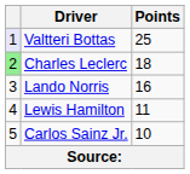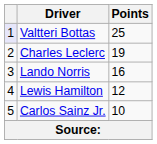Charles Leclerc | column 1: lightgreen background -> no background
Charles Leclerc | Points: 18 -> 19
Lewis Hamilton | Points: 11 -> 12
